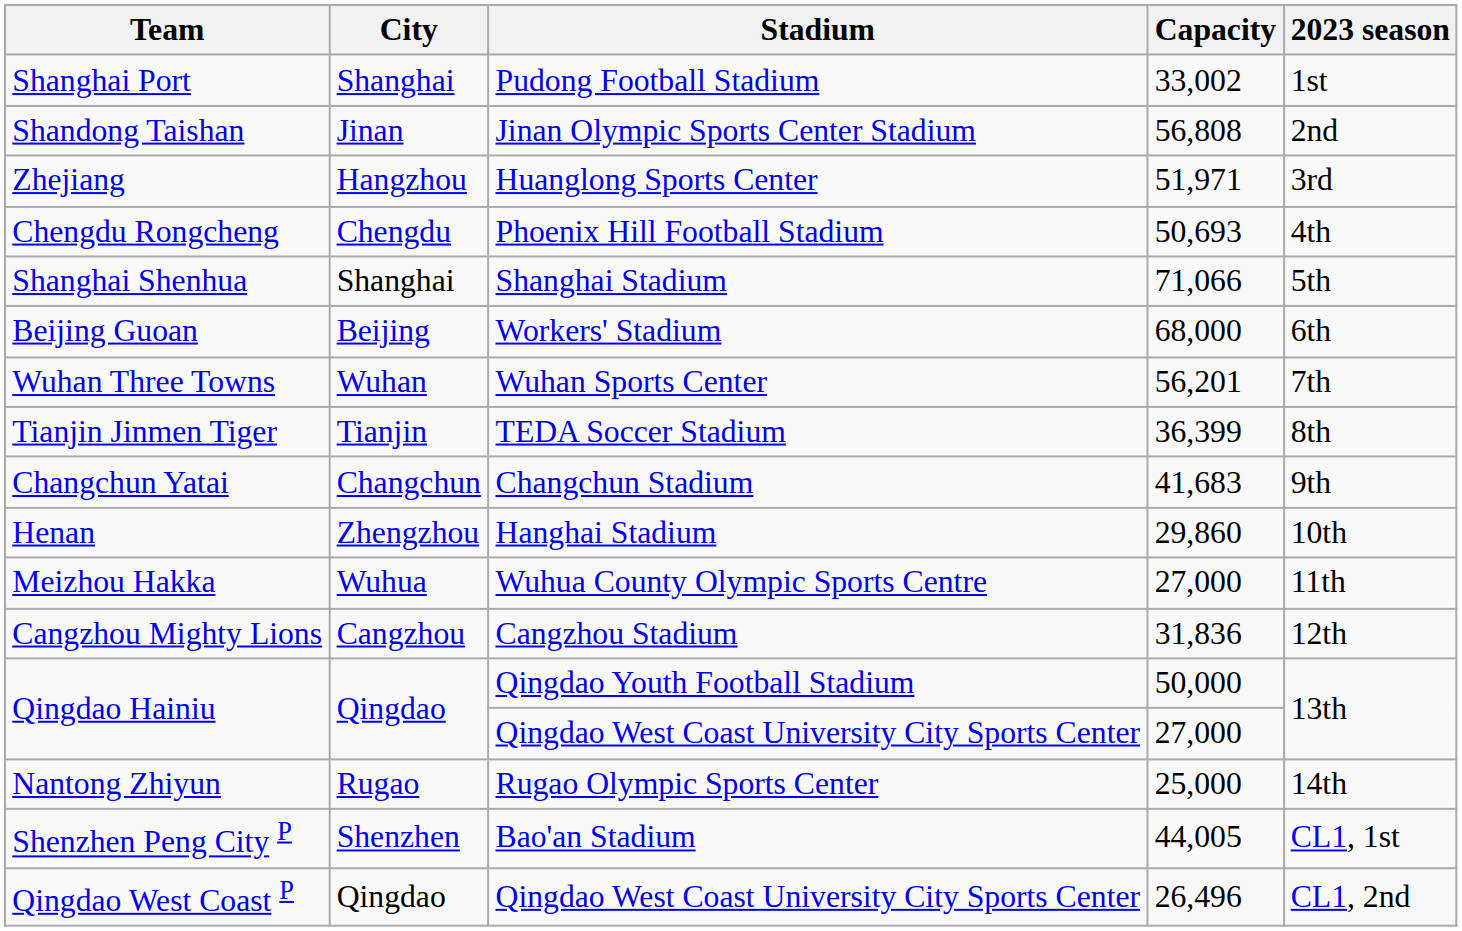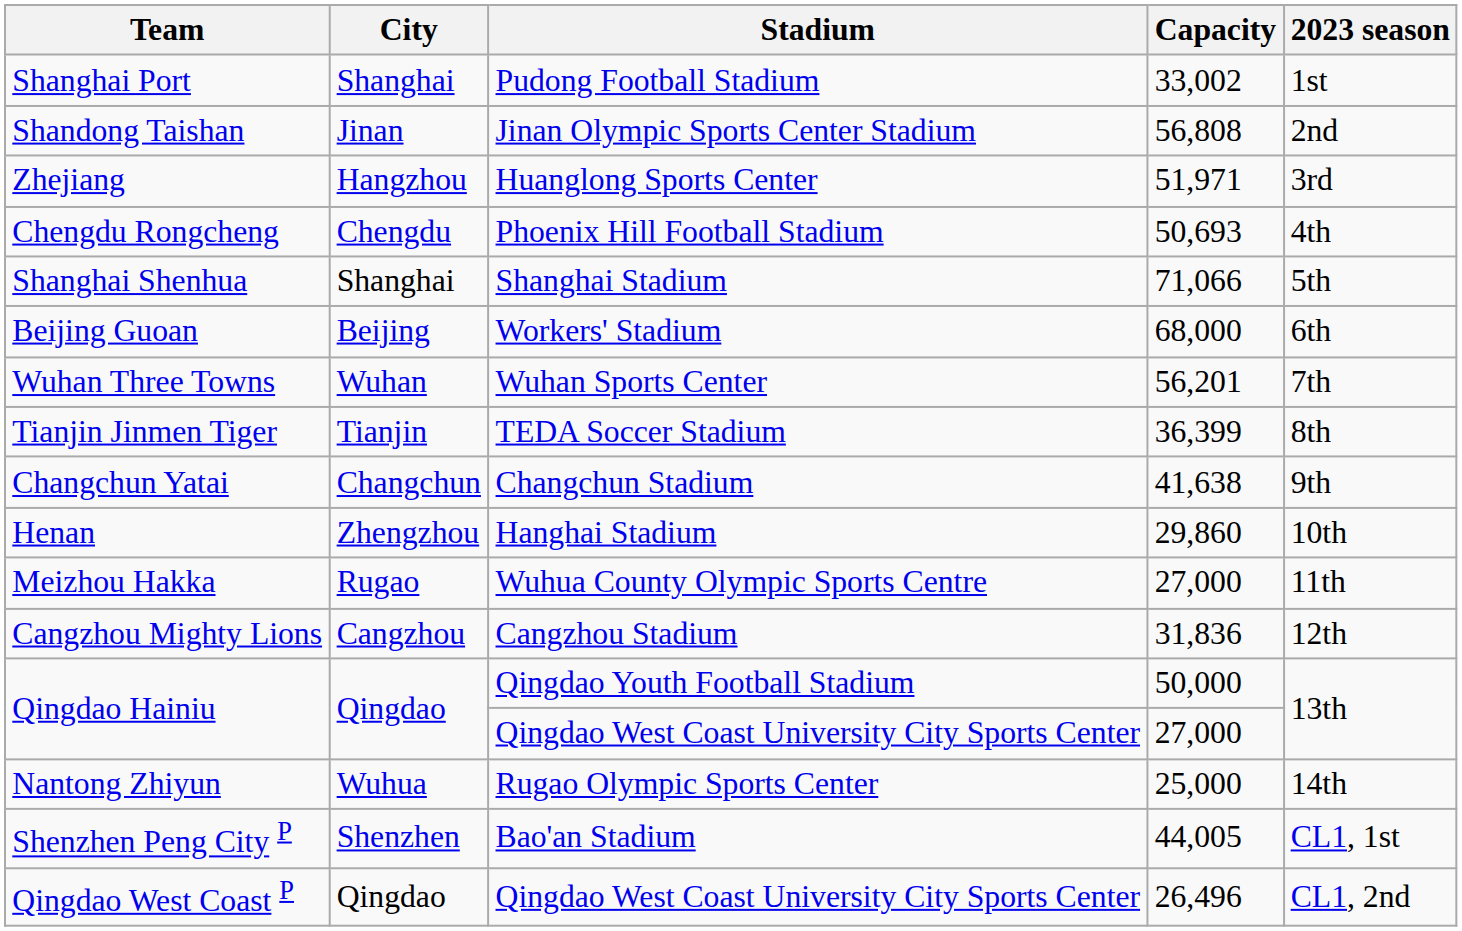Changchun Yatai | Capacity: 41,683 -> 41,638
Meizhou Hakka | City: Wuhua -> Rugao
Nantong Zhiyun | City: Rugao -> Wuhua
